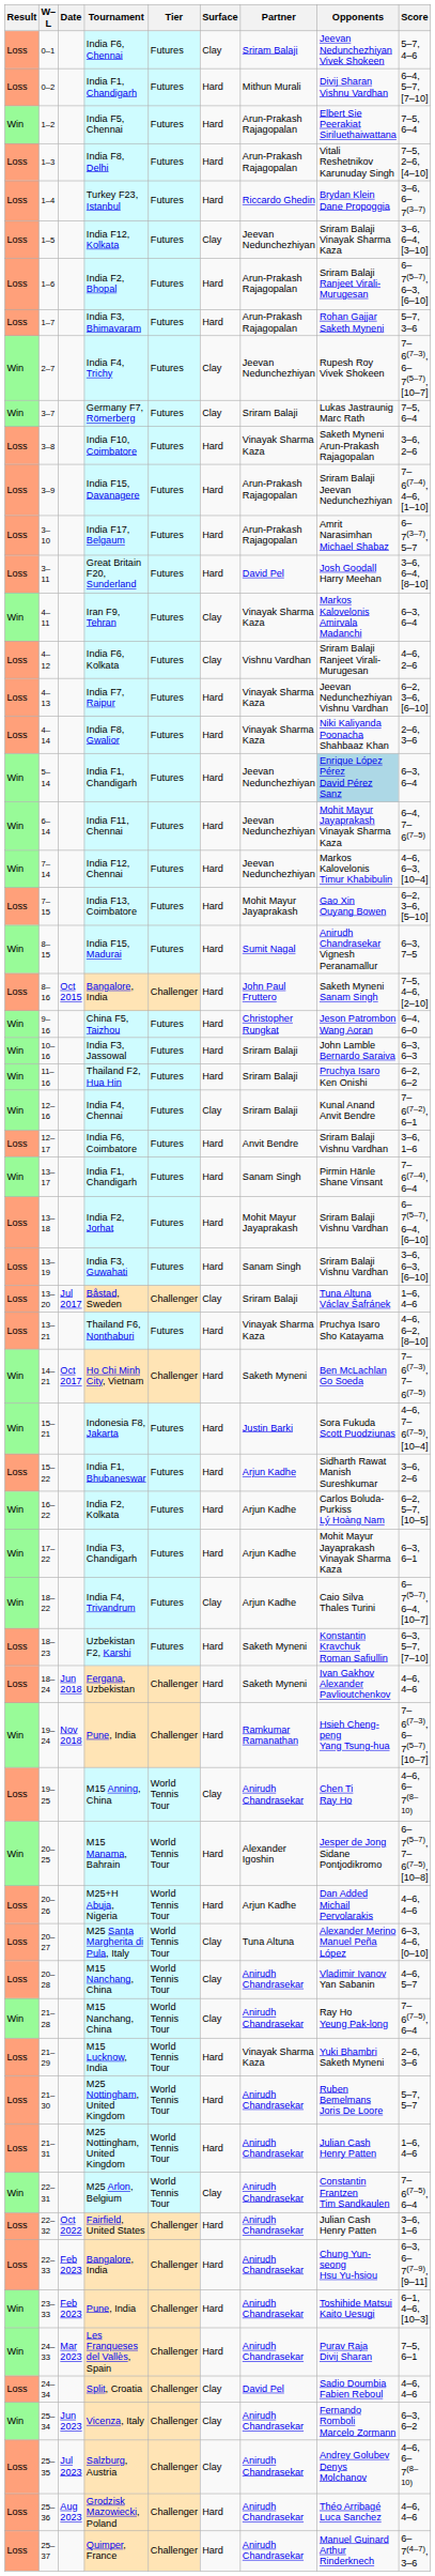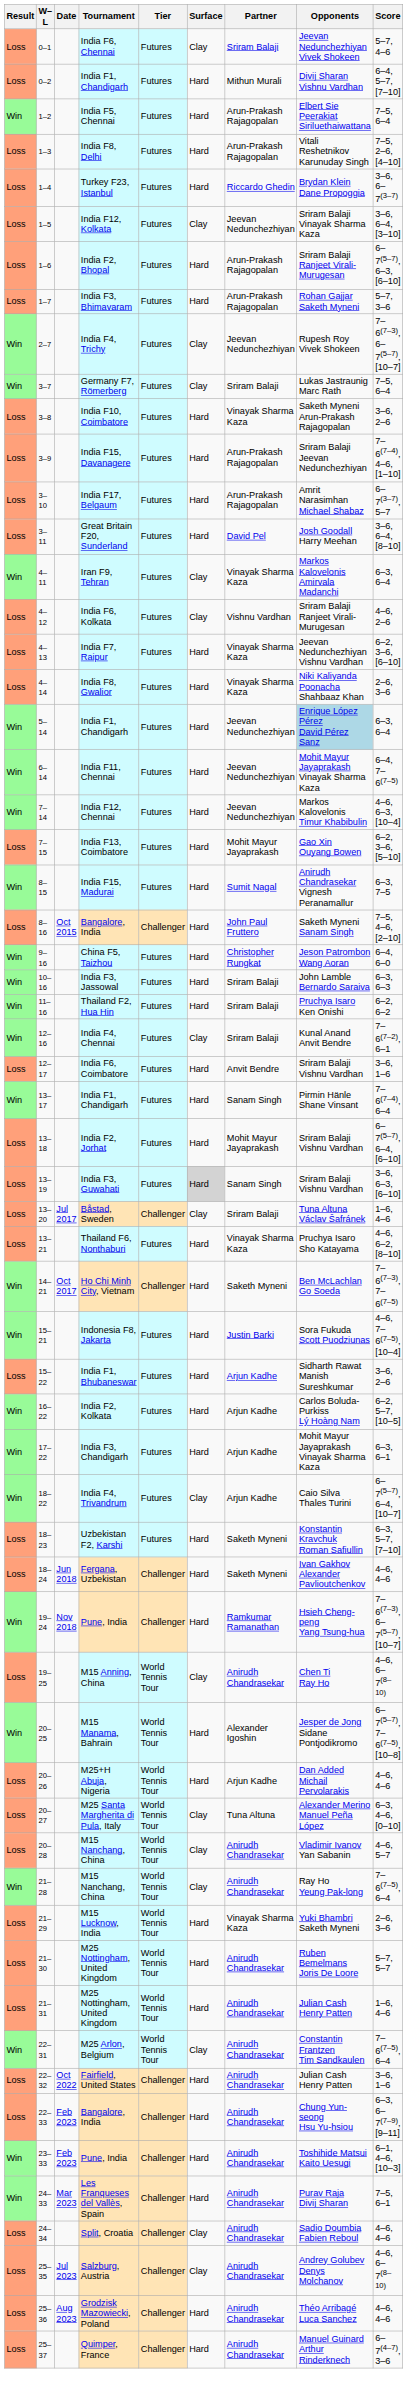India F3, Guwahati | Surface: no background -> lightgrey background
Split, Croatia | Partner: David Pel -> Anirudh Chandrasekar
- row: Win | 25–34 | Jun 2023 | Vicenza, Italy | Challenger | Clay | Anirudh Chandrasekar | Fernando Romboli Marcelo Zormann | 6–3, 6–2
